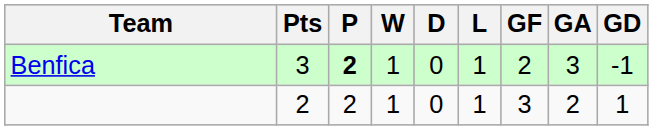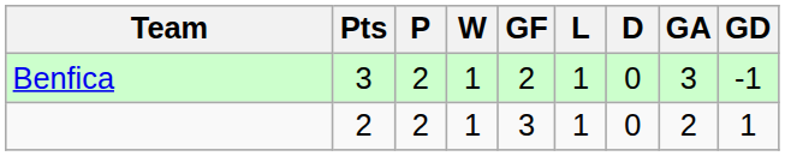columns swapped: D <-> GF
Benfica | P: bold -> normal
